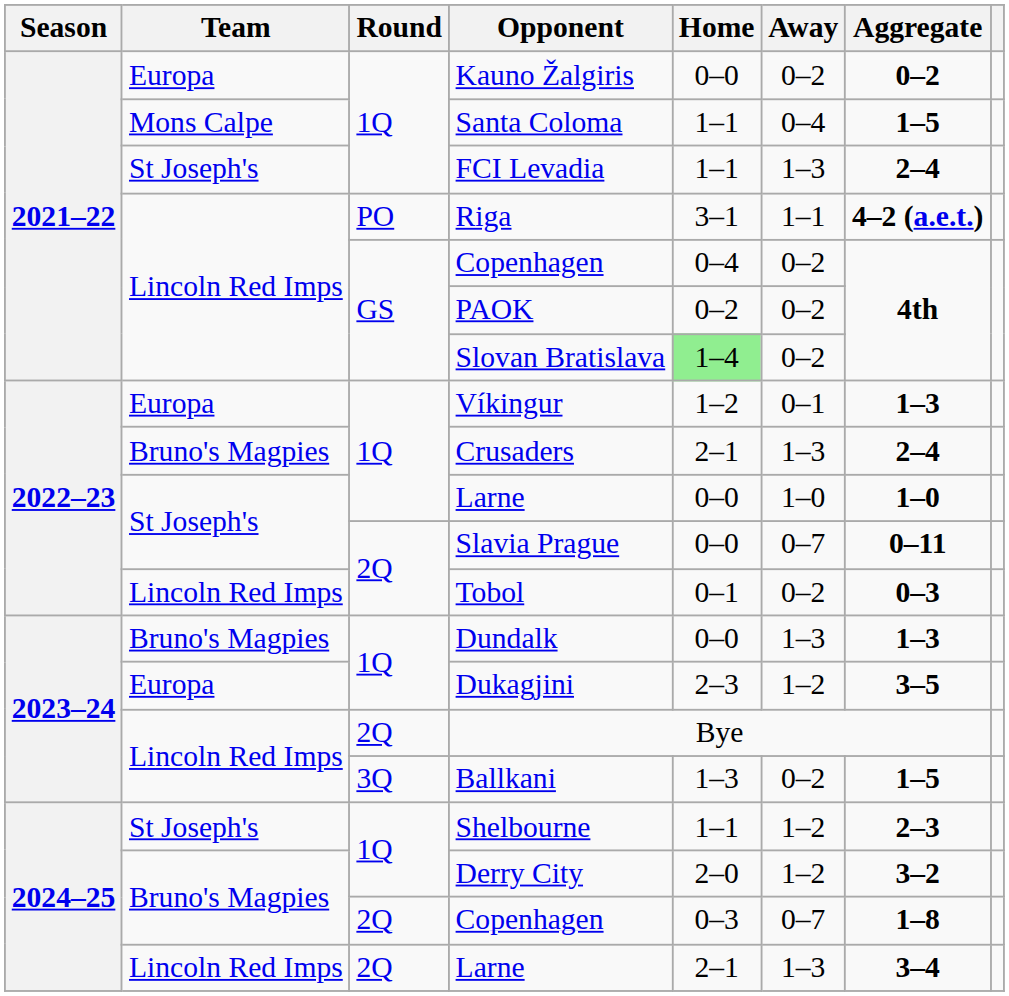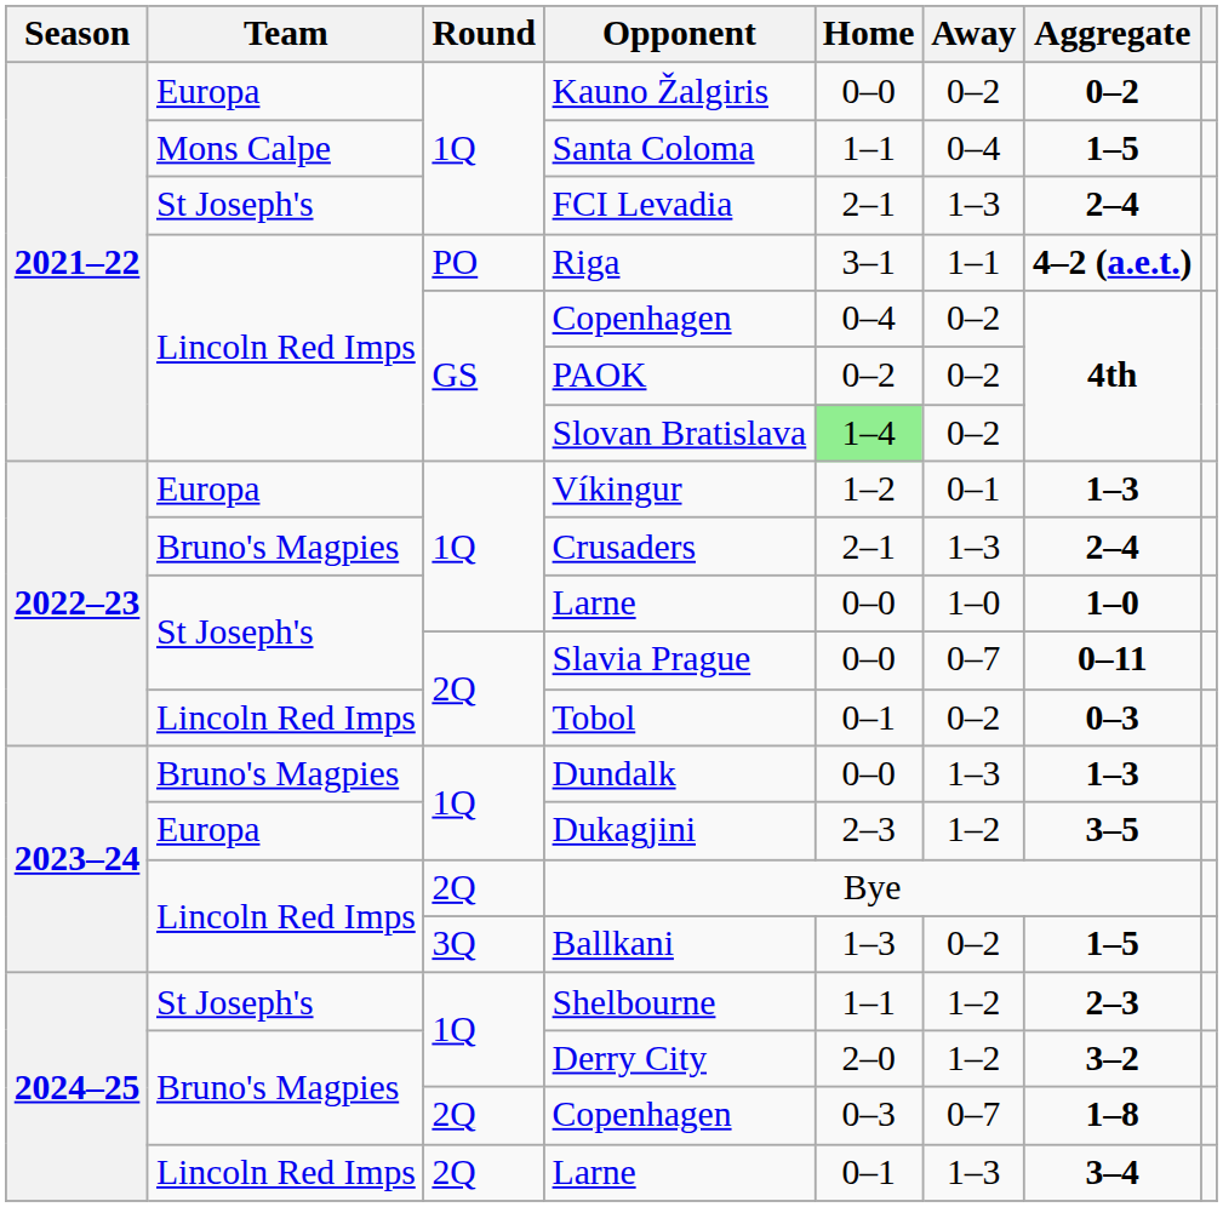FCI Levadia | Home: 1–1 -> 2–1
Lincoln Red Imps / Larne | Home: 2–1 -> 0–1
